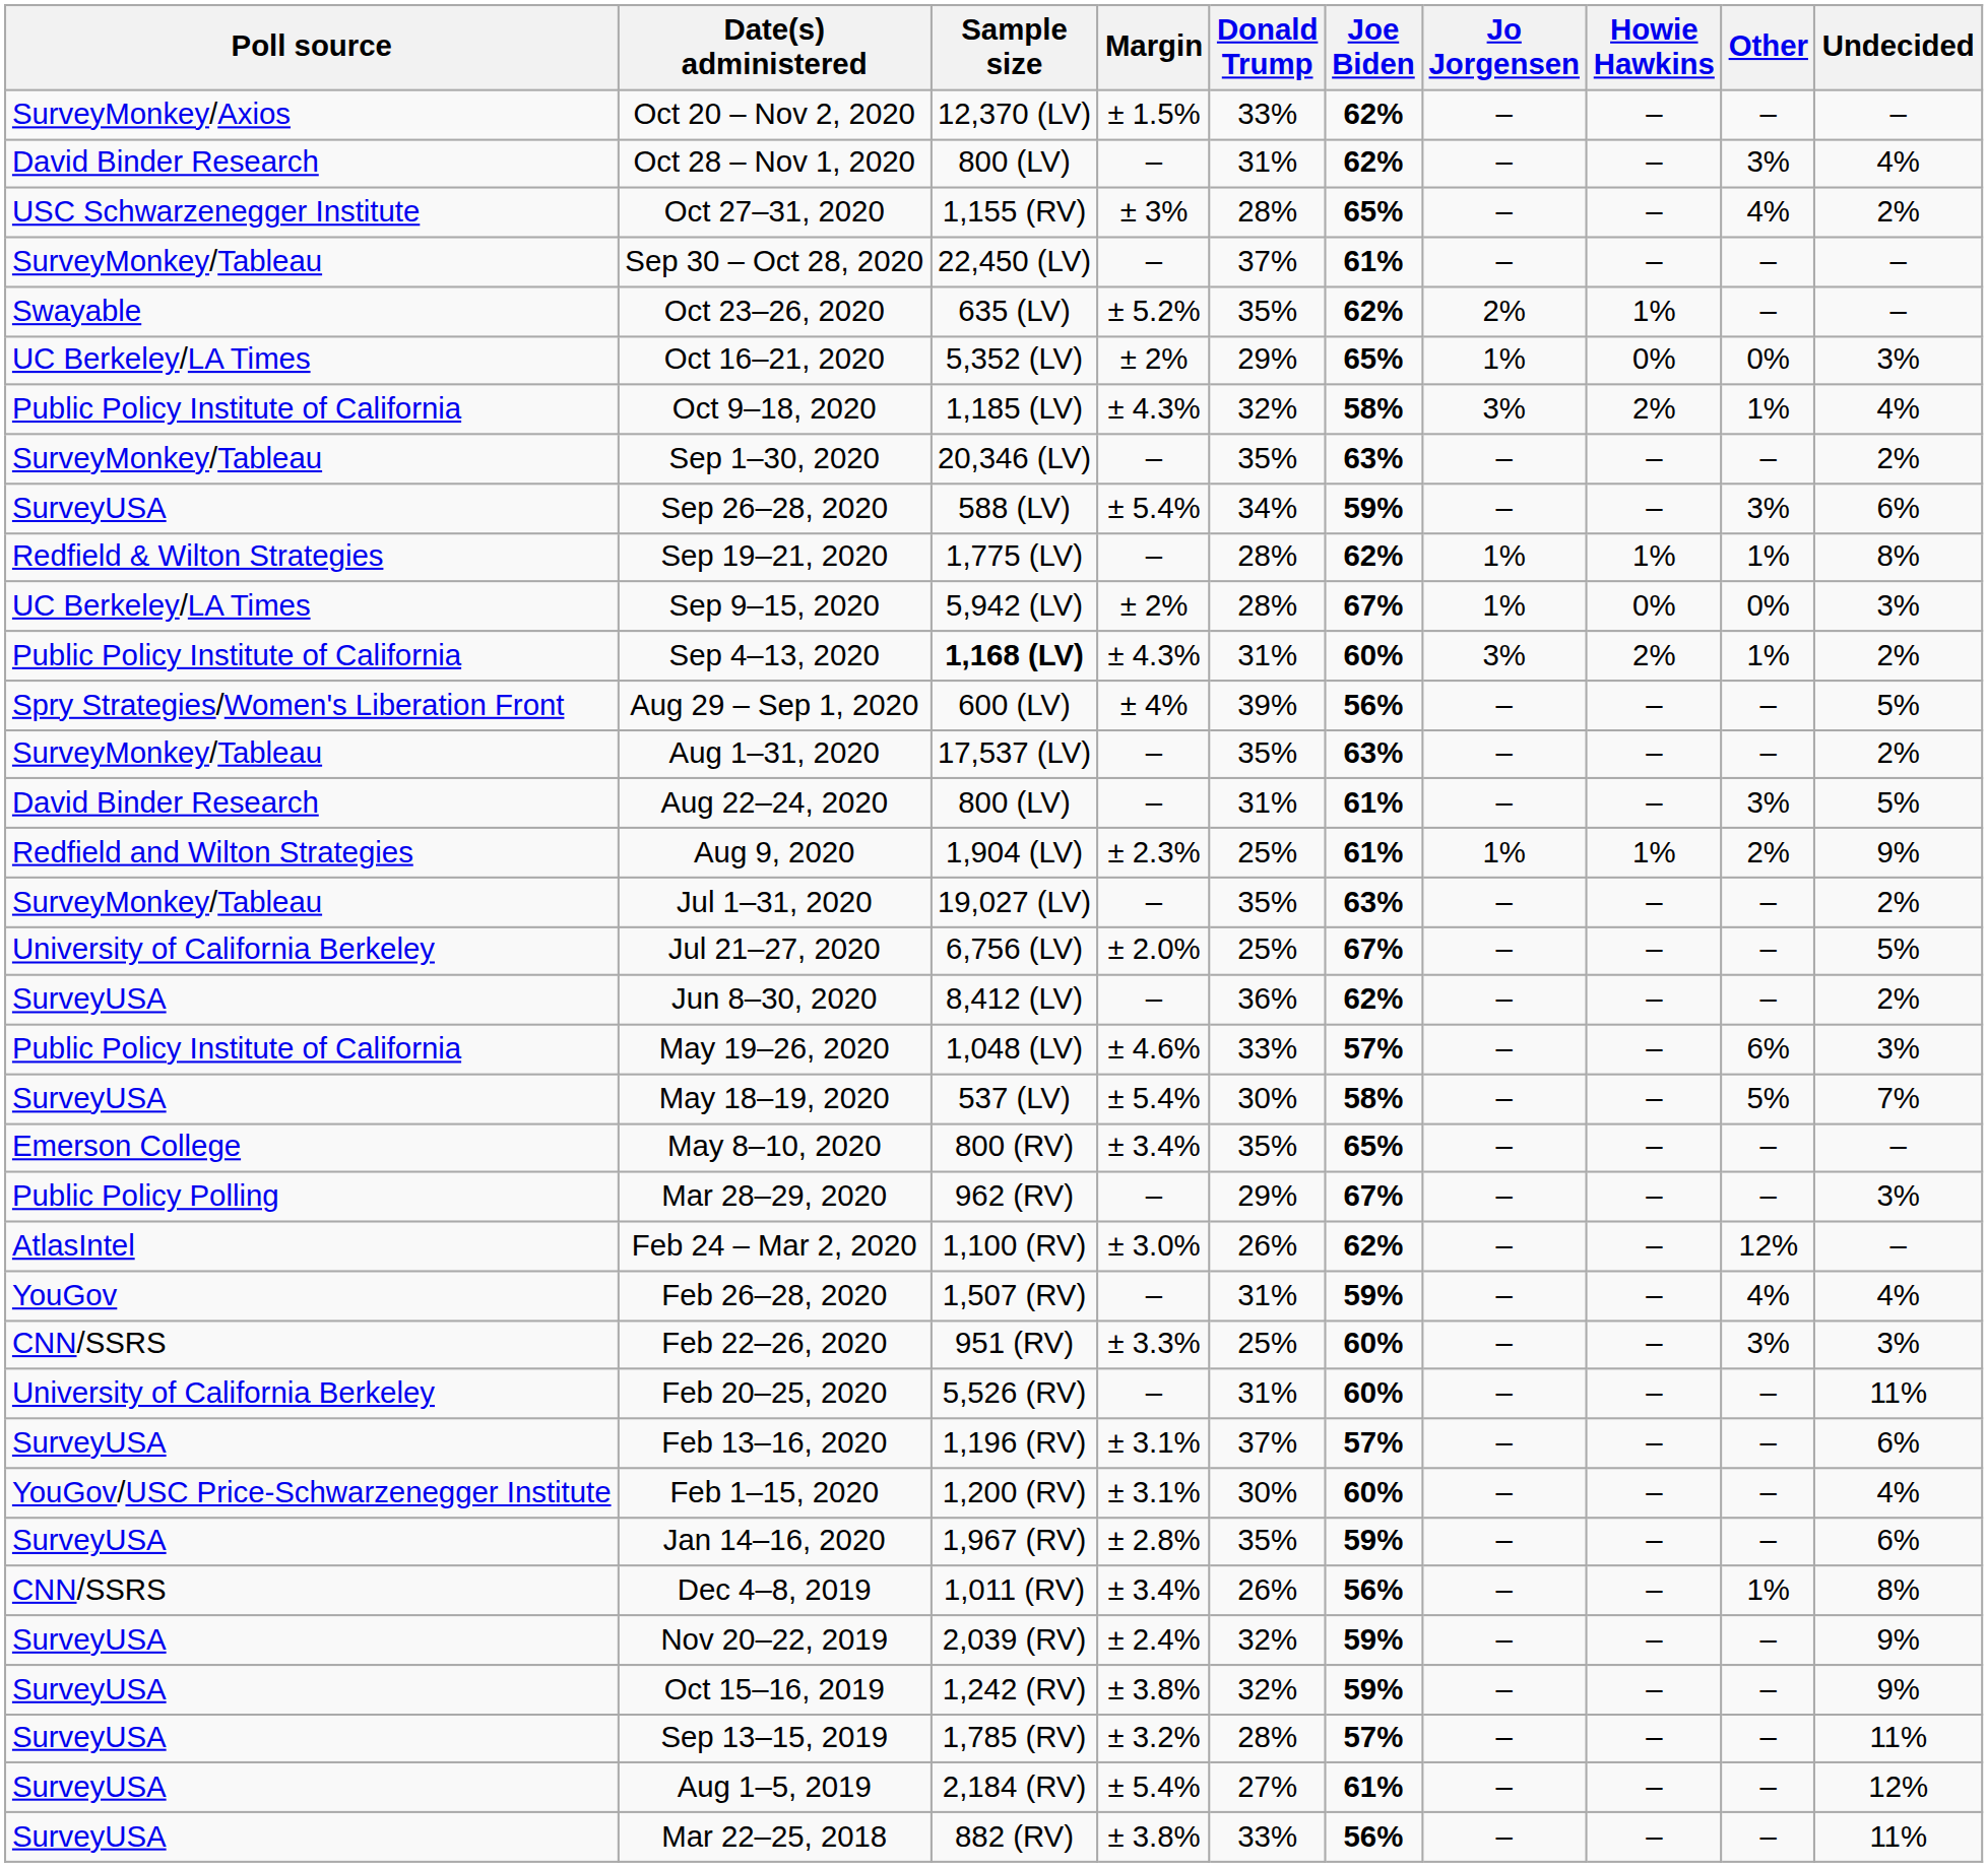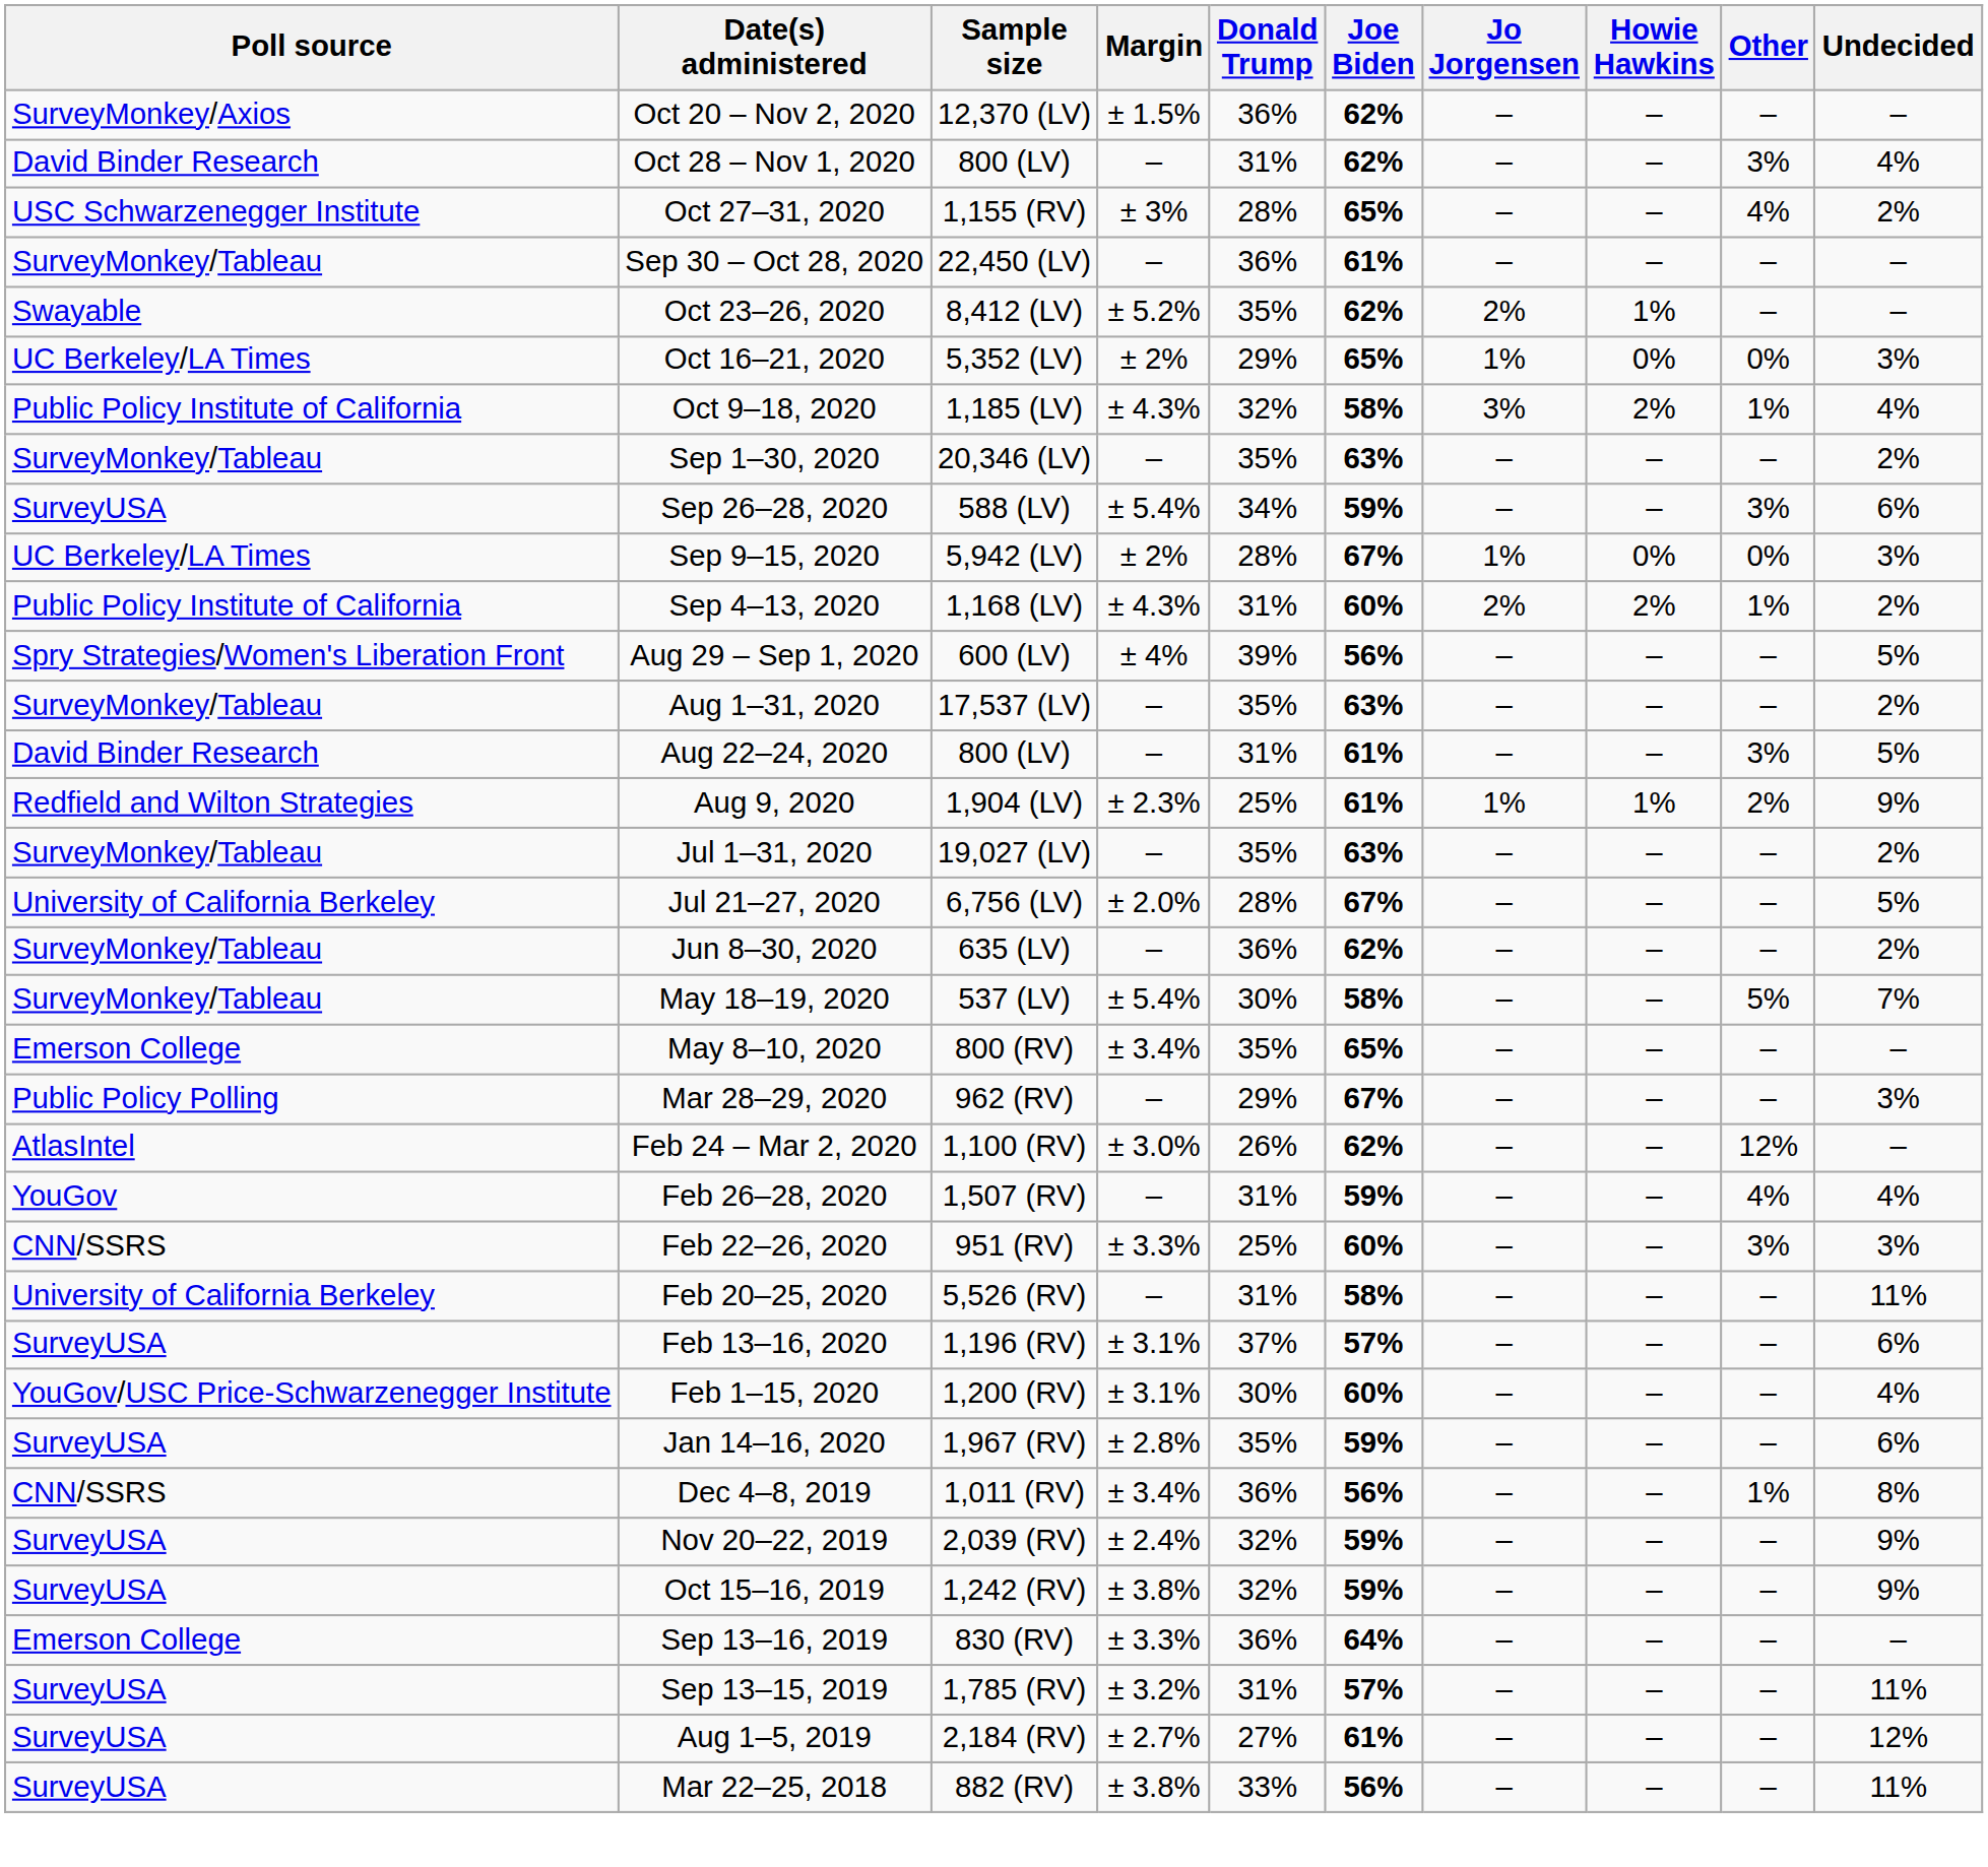Oct 20 – Nov 2, 2020 | Donald Trump: 33% -> 36%
Sep 30 – Oct 28, 2020 | Donald Trump: 37% -> 36%
Oct 23–26, 2020 | Sample size: 635 (LV) -> 8,412 (LV)
- row: Redfield & Wilton Strategies | Sep 19–21, 2020 | 1,775 (LV) | – | 28% | 62% | 1% | 1% | 1% | 8%
Sep 4–13, 2020 | Sample size: bold -> normal
Sep 4–13, 2020 | Jo Jorgensen: 3% -> 2%
Jul 21–27, 2020 | Donald Trump: 25% -> 28%
Jun 8–30, 2020 | Poll source: SurveyUSA -> SurveyMonkey/Tableau
Jun 8–30, 2020 | Sample size: 8,412 (LV) -> 635 (LV)
- row: Public Policy Institute of California | May 19–26, 2020 | 1,048 (LV) | ± 4.6% | 33% | 57% | – | – | 6% | 3%
May 18–19, 2020 | Poll source: SurveyUSA -> SurveyMonkey/Tableau
Feb 20–25, 2020 | Joe Biden: 60% -> 58%
Dec 4–8, 2019 | Donald Trump: 26% -> 36%
+ row: Emerson College | Sep 13–16, 2019 | 830 (RV) | ± 3.3% | 36% | 64% | – | – | – | –
Sep 13–15, 2019 | Donald Trump: 28% -> 31%
Aug 1–5, 2019 | Margin: ± 5.4% -> ± 2.7%
